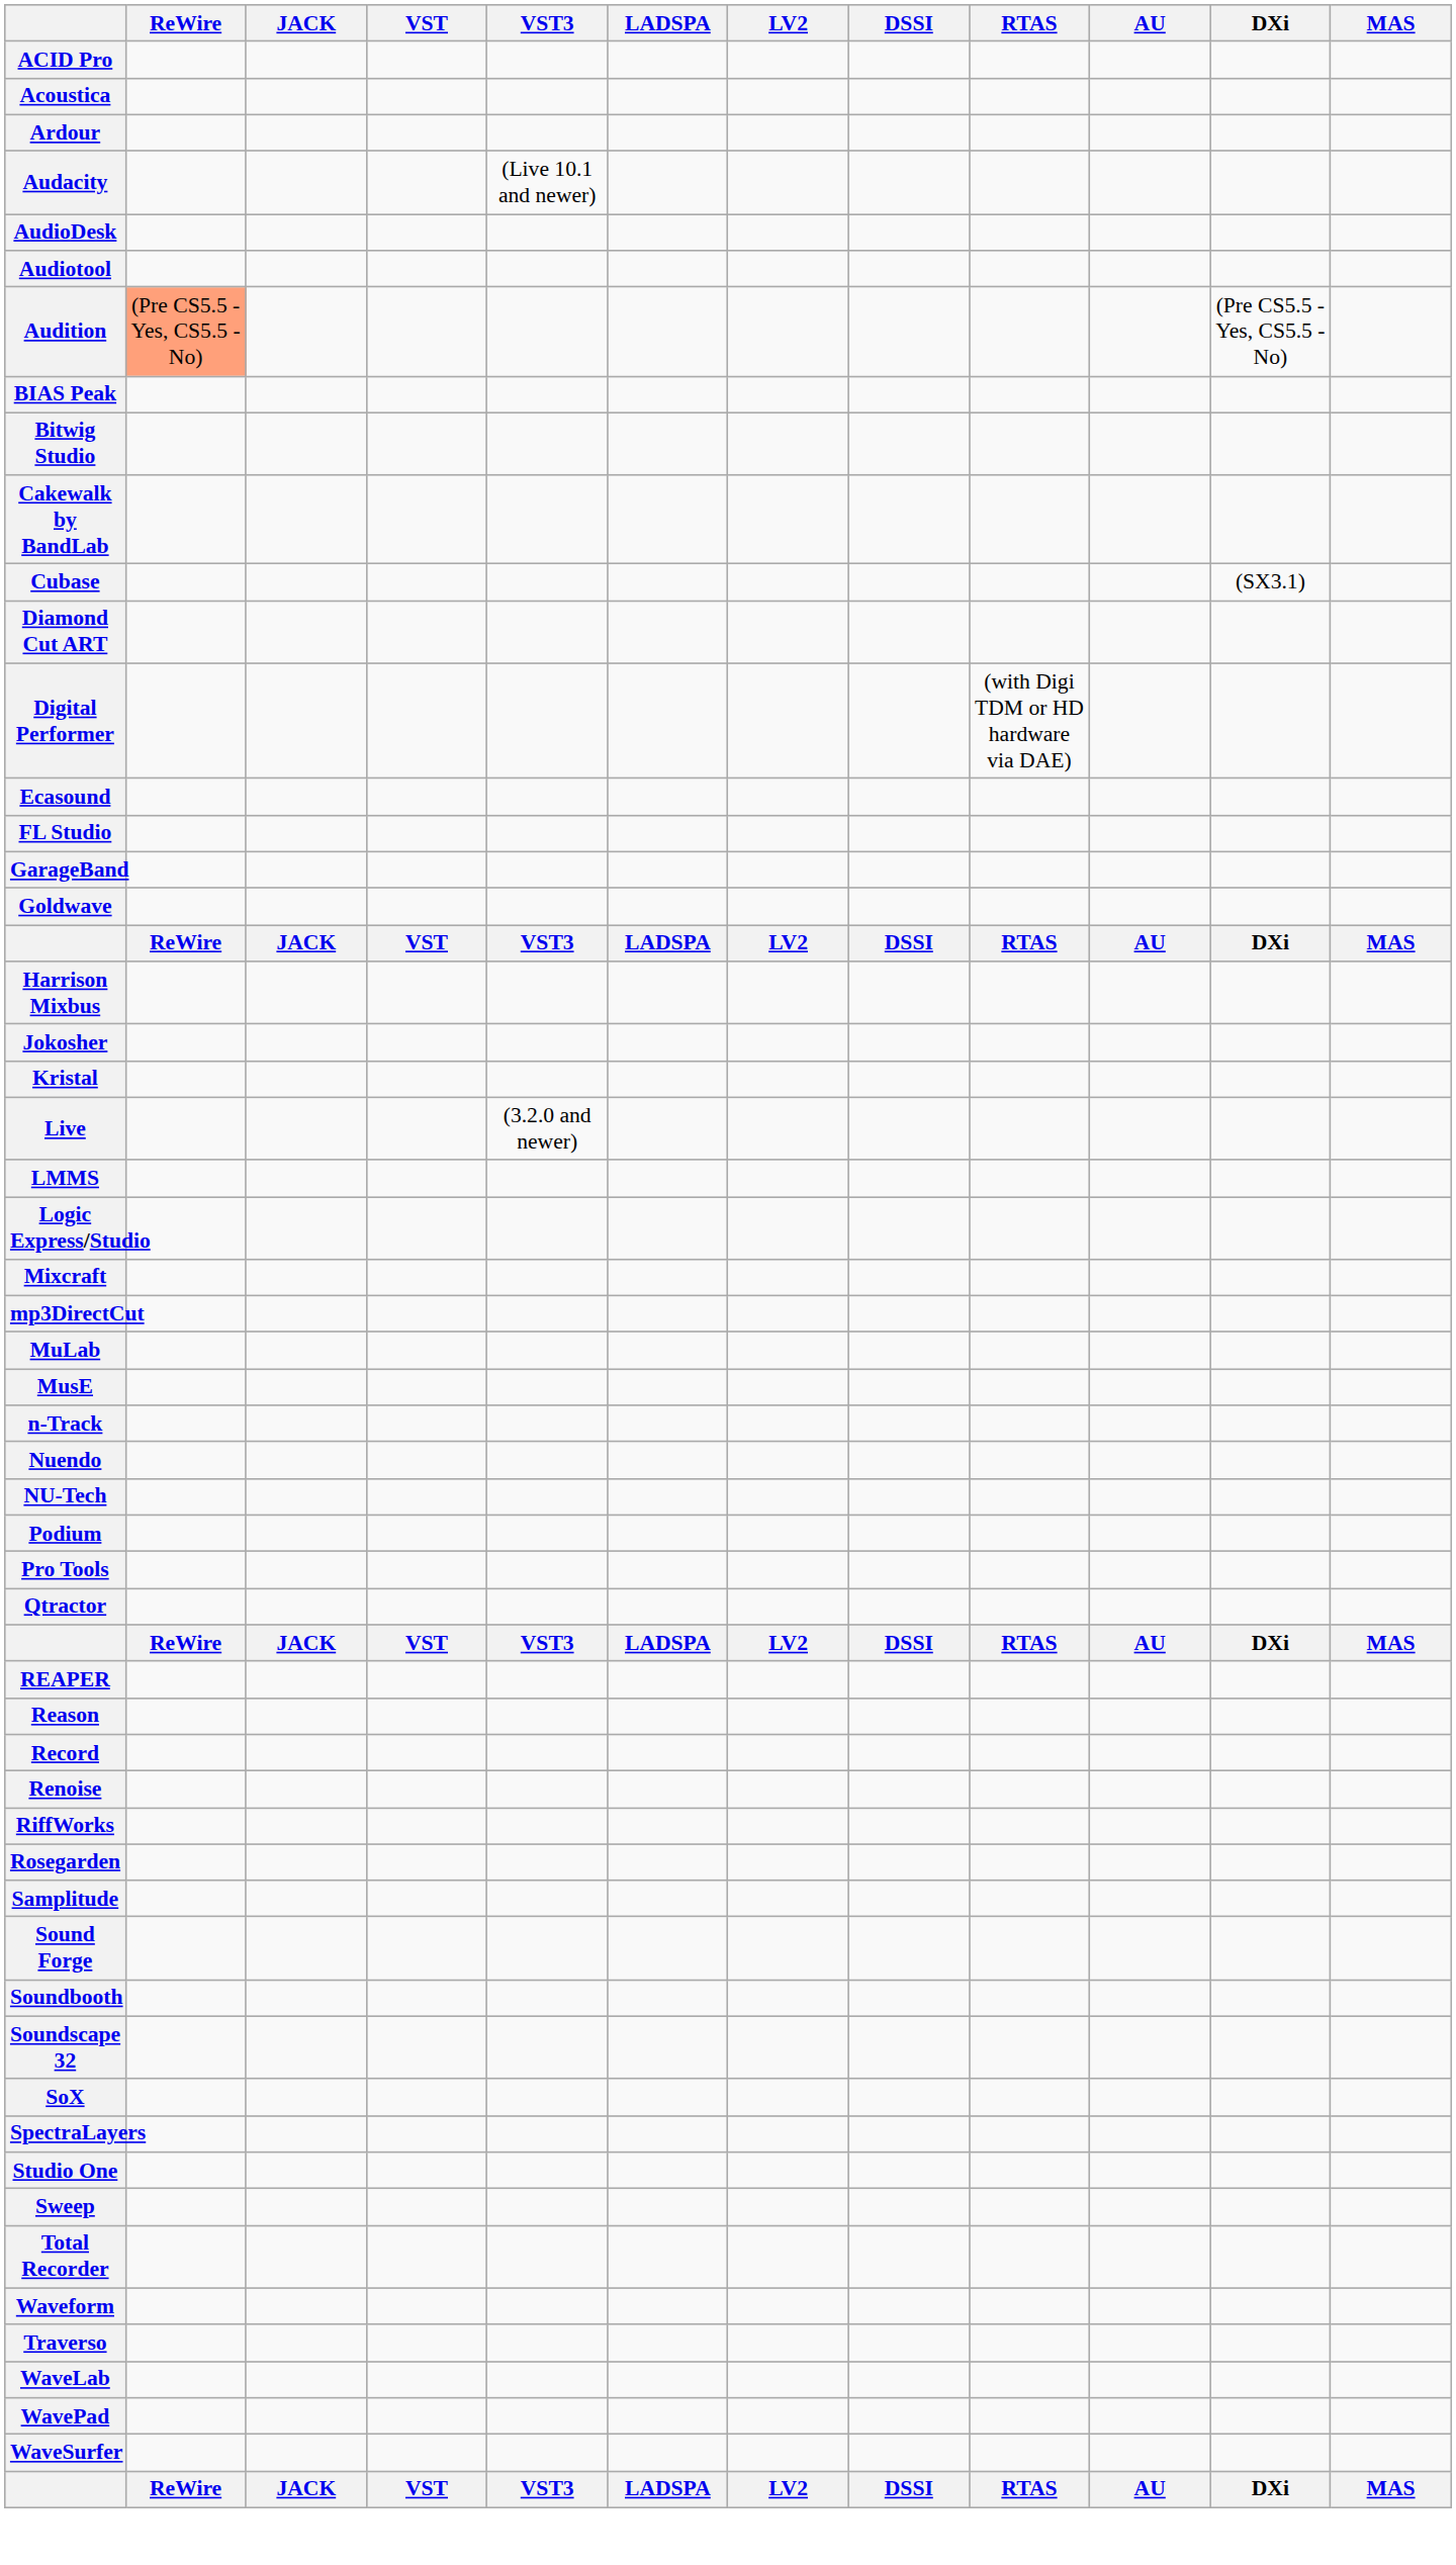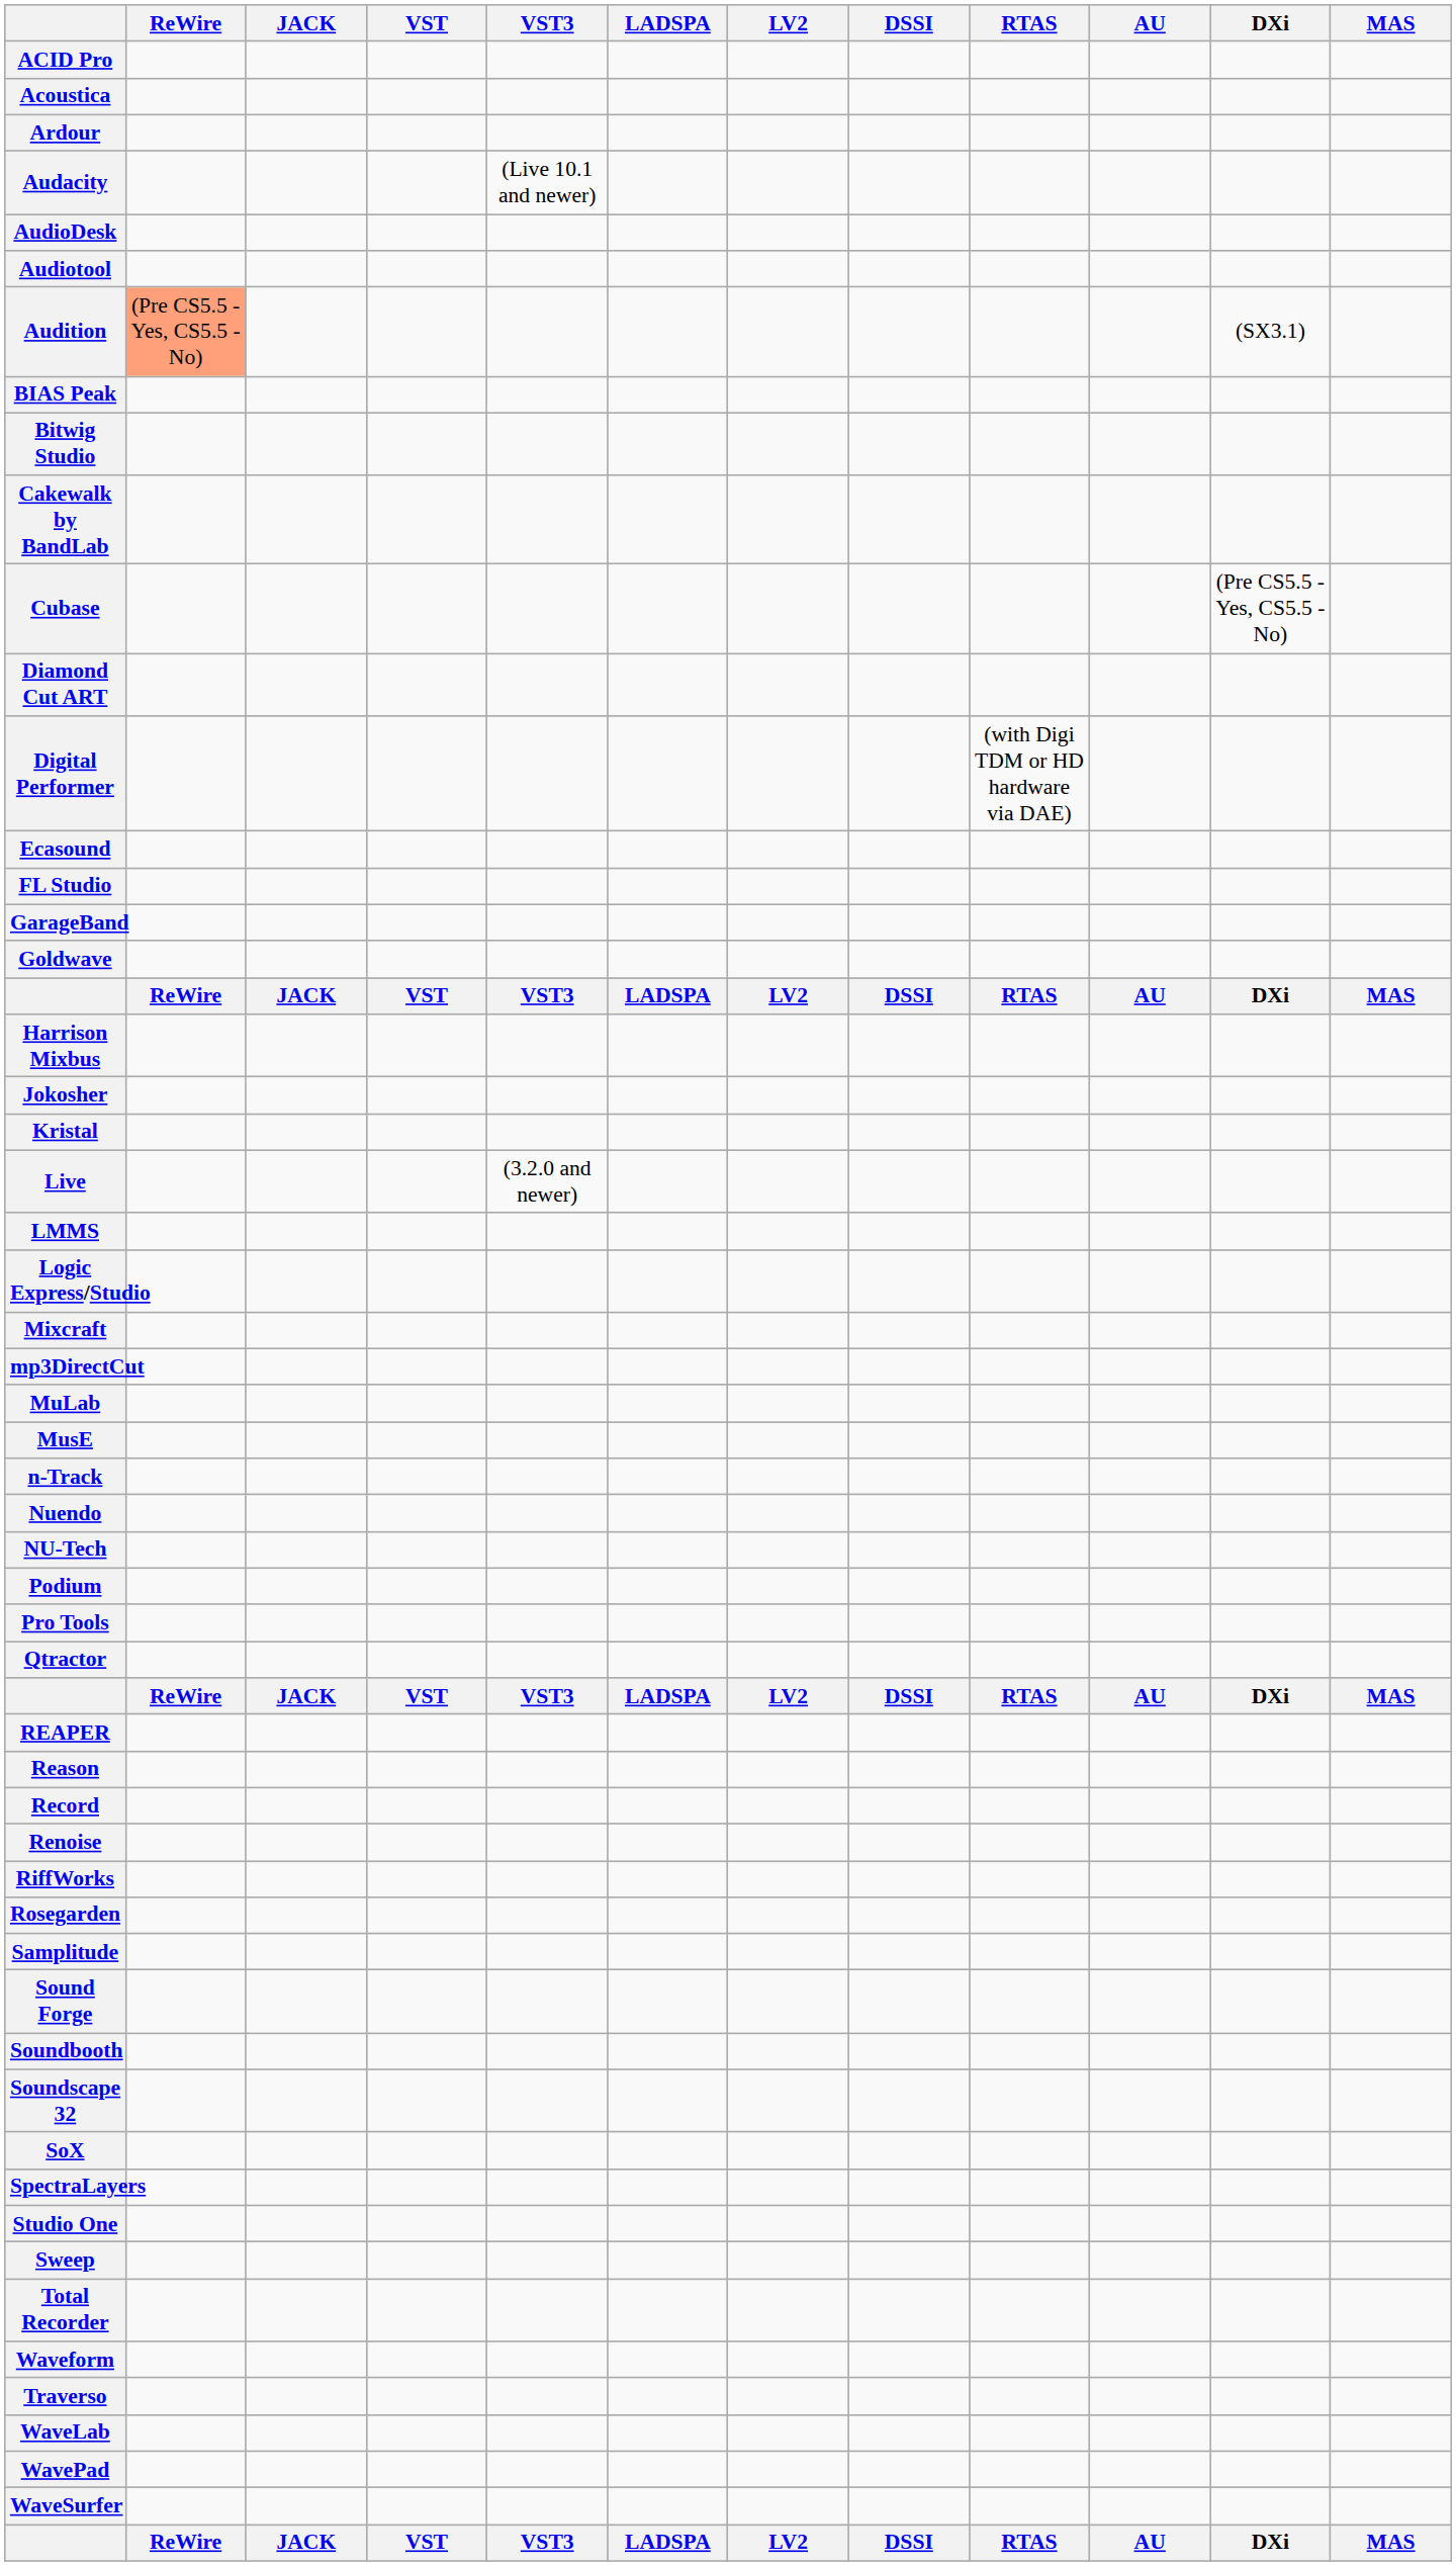Audition | DXi: (Pre CS5.5 - Yes, CS5.5 - No) -> (SX3.1)
Cubase | DXi: (SX3.1) -> (Pre CS5.5 - Yes, CS5.5 - No)
